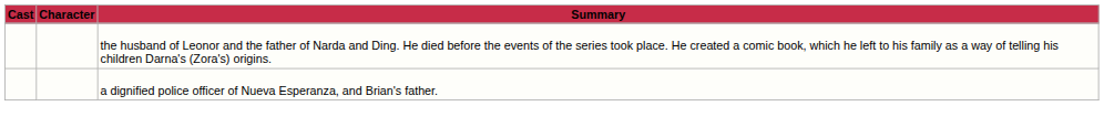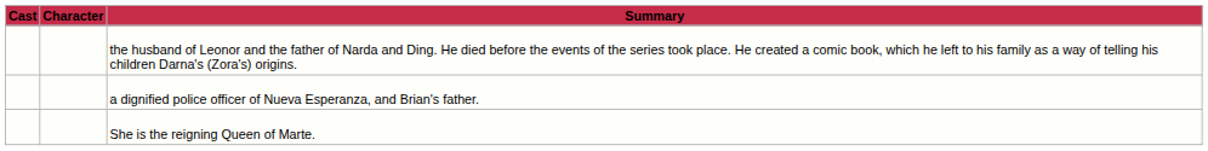+ row: She is the reigning Queen of Marte.
